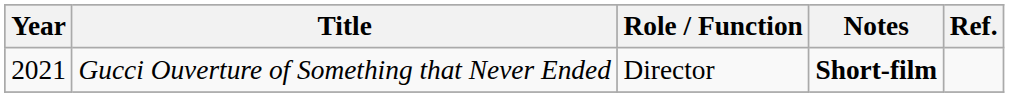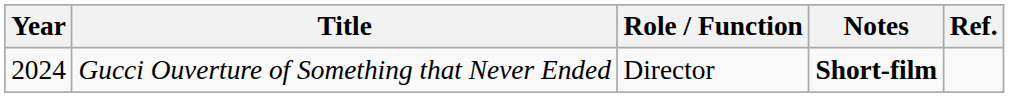Gucci Ouverture of Something that Never Ended | Year: 2021 -> 2024
